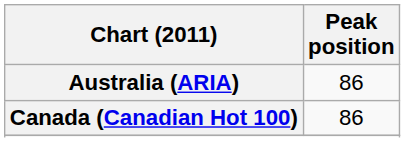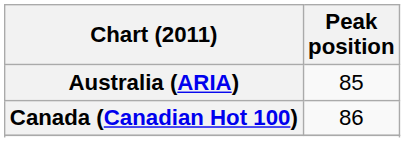Australia (ARIA) | Peak position: 86 -> 85
